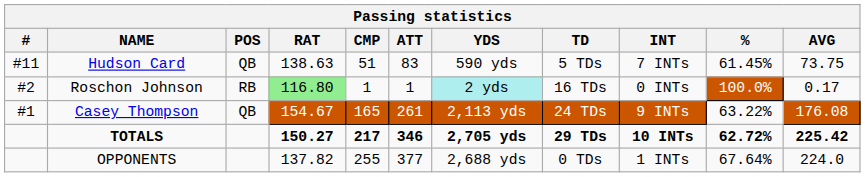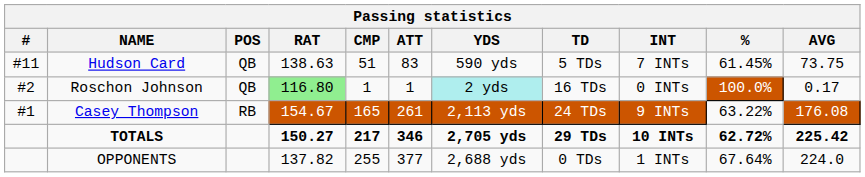Roschon Johnson | POS: RB -> QB
Casey Thompson | POS: QB -> RB
